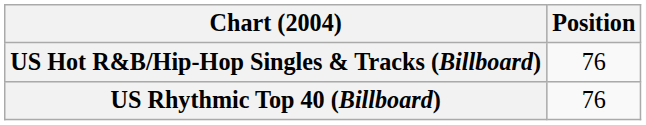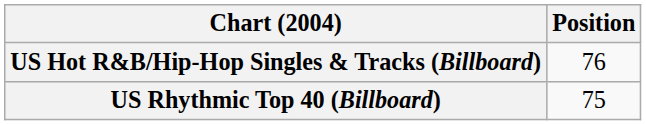US Rhythmic Top 40 (Billboard) | Position: 76 -> 75
